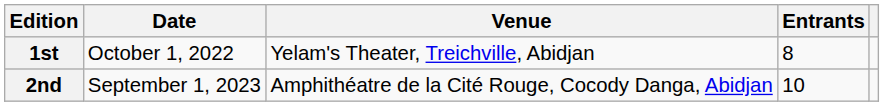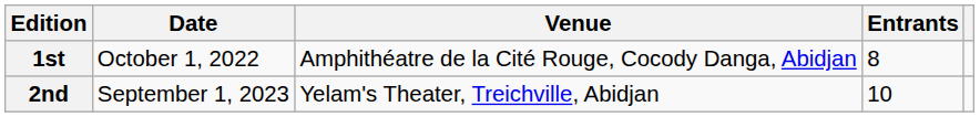1st | Venue: Yelam's Theater, Treichville, Abidjan -> Amphithéatre de la Cité Rouge, Cocody Danga, Abidjan
2nd | Venue: Amphithéatre de la Cité Rouge, Cocody Danga, Abidjan -> Yelam's Theater, Treichville, Abidjan
